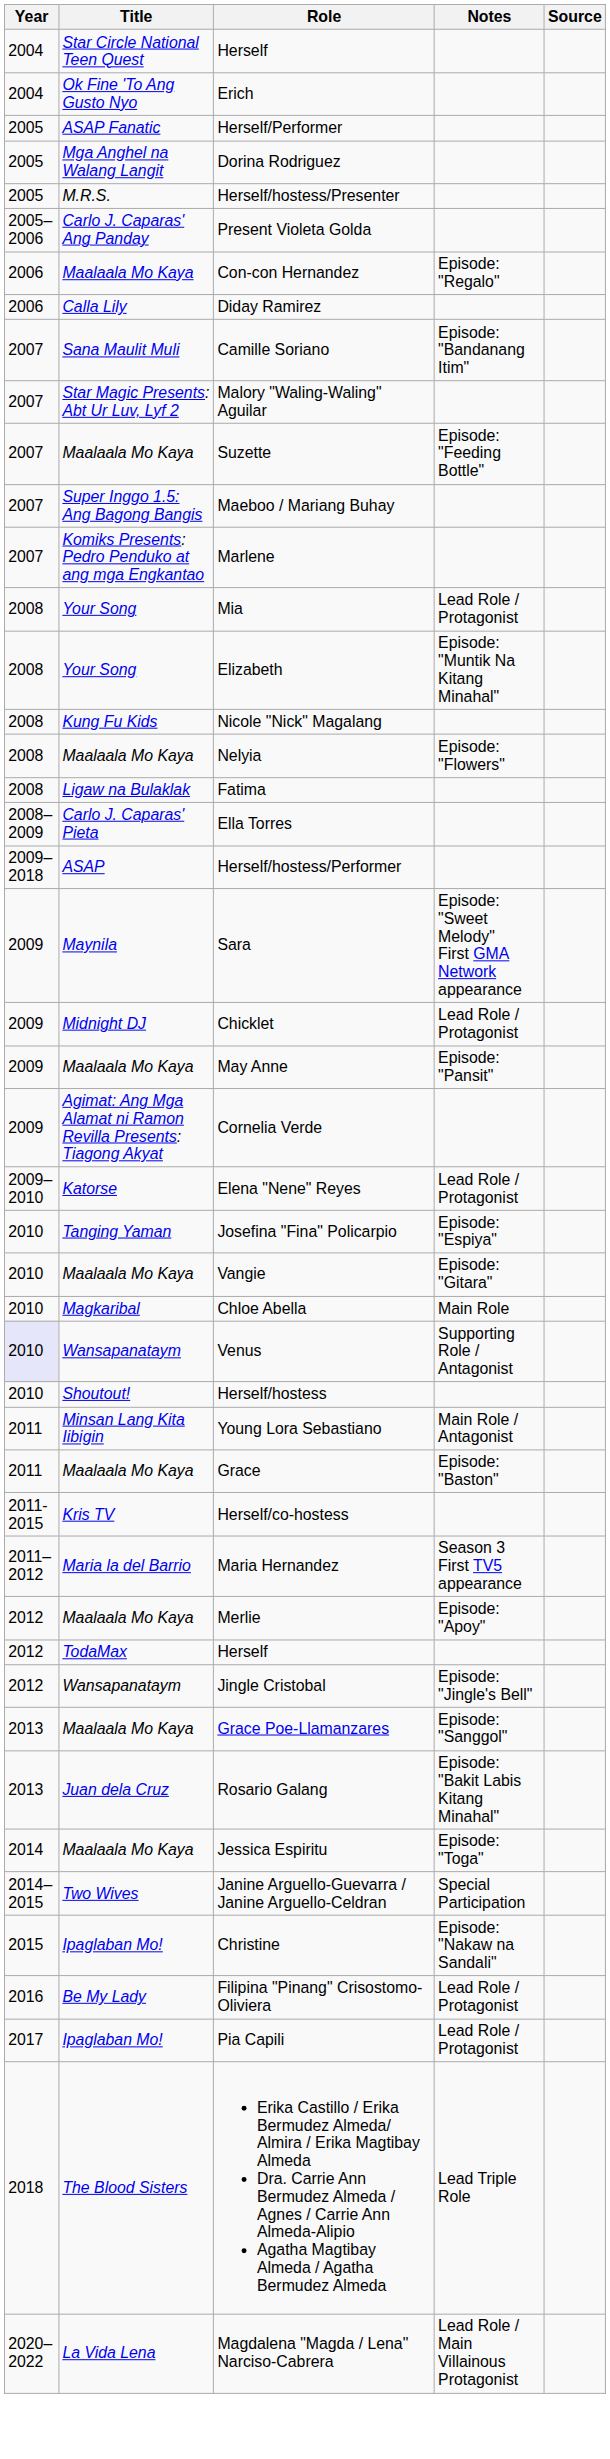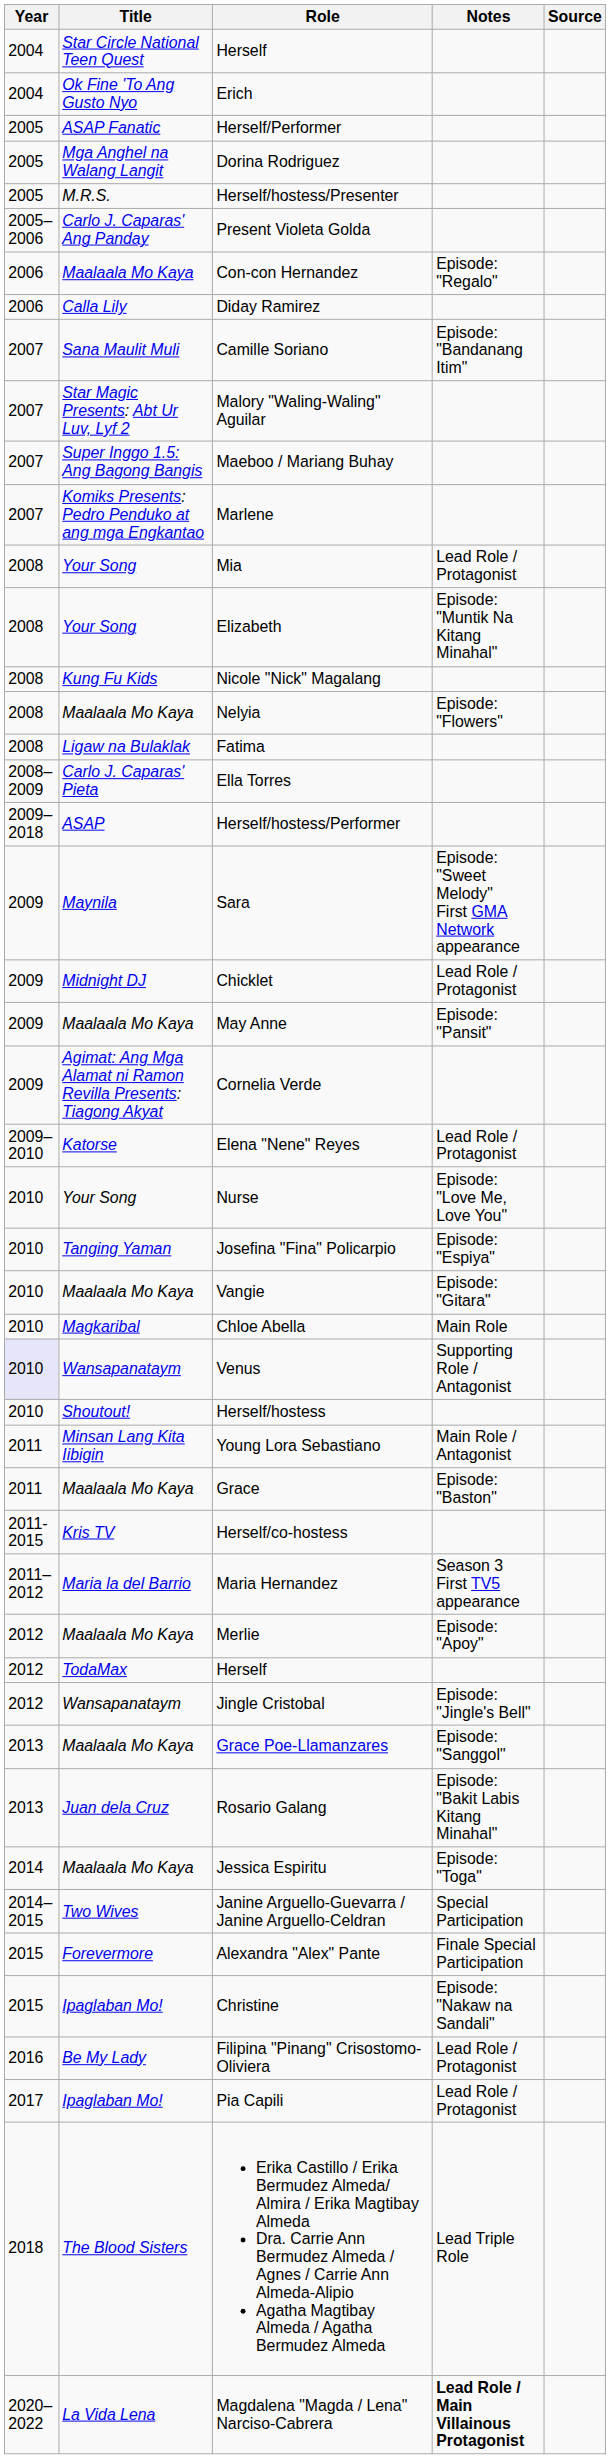- row: 2007 | Maalaala Mo Kaya | Suzette | Episode: "Feeding Bottle"
+ row: 2010 | Your Song | Nurse | Episode: "Love Me, Love You"
+ row: 2015 | Forevermore | Alexandra "Alex" Pante | Finale Special Participation
Magdalena "Magda / Lena" Narciso-Cabrera | Notes: normal -> bold
